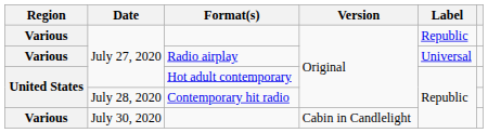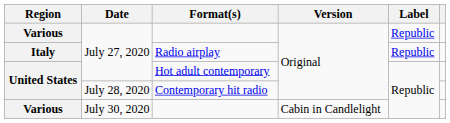Radio airplay | Region: Various -> Italy
Radio airplay | Label: Universal -> Republic
